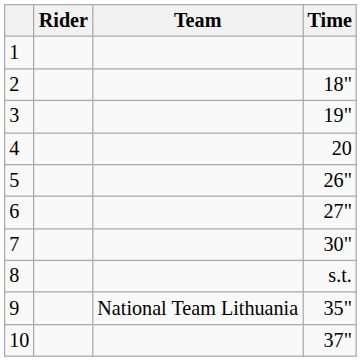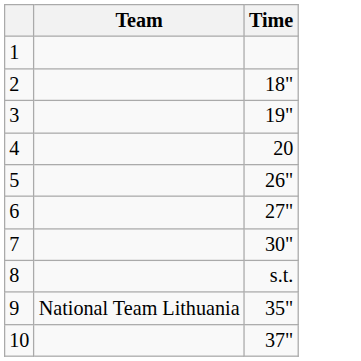- column: Rider
